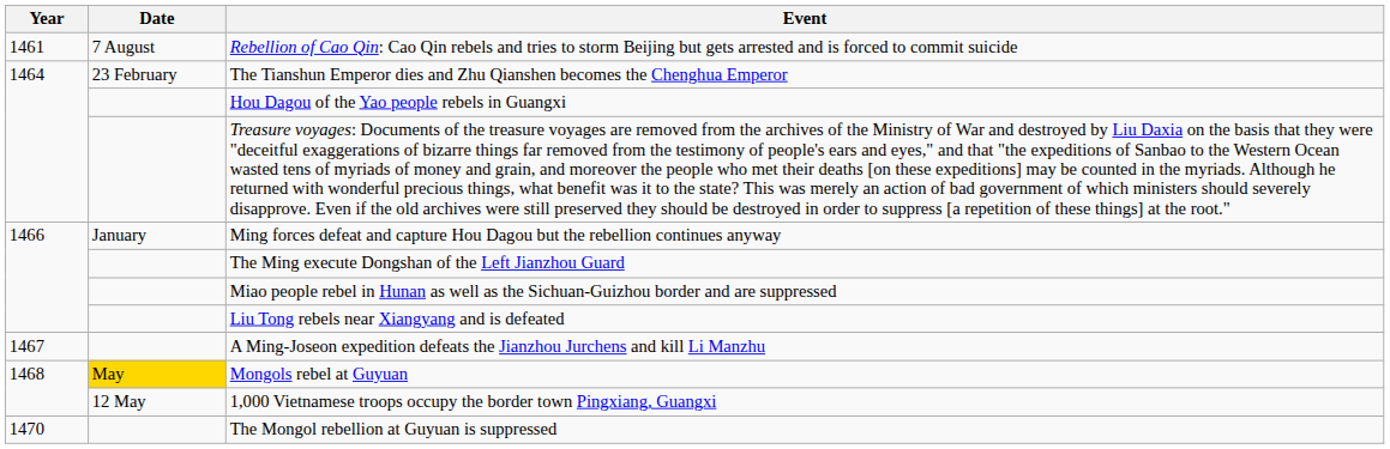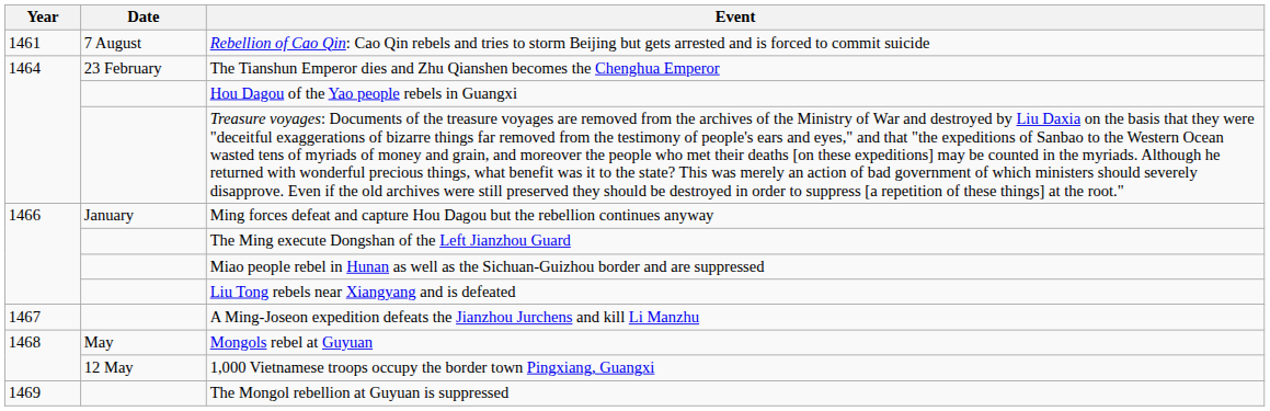Mongols rebel at Guyuan | Date: gold background -> no background
The Mongol rebellion at Guyuan is suppressed | Year: 1470 -> 1469
